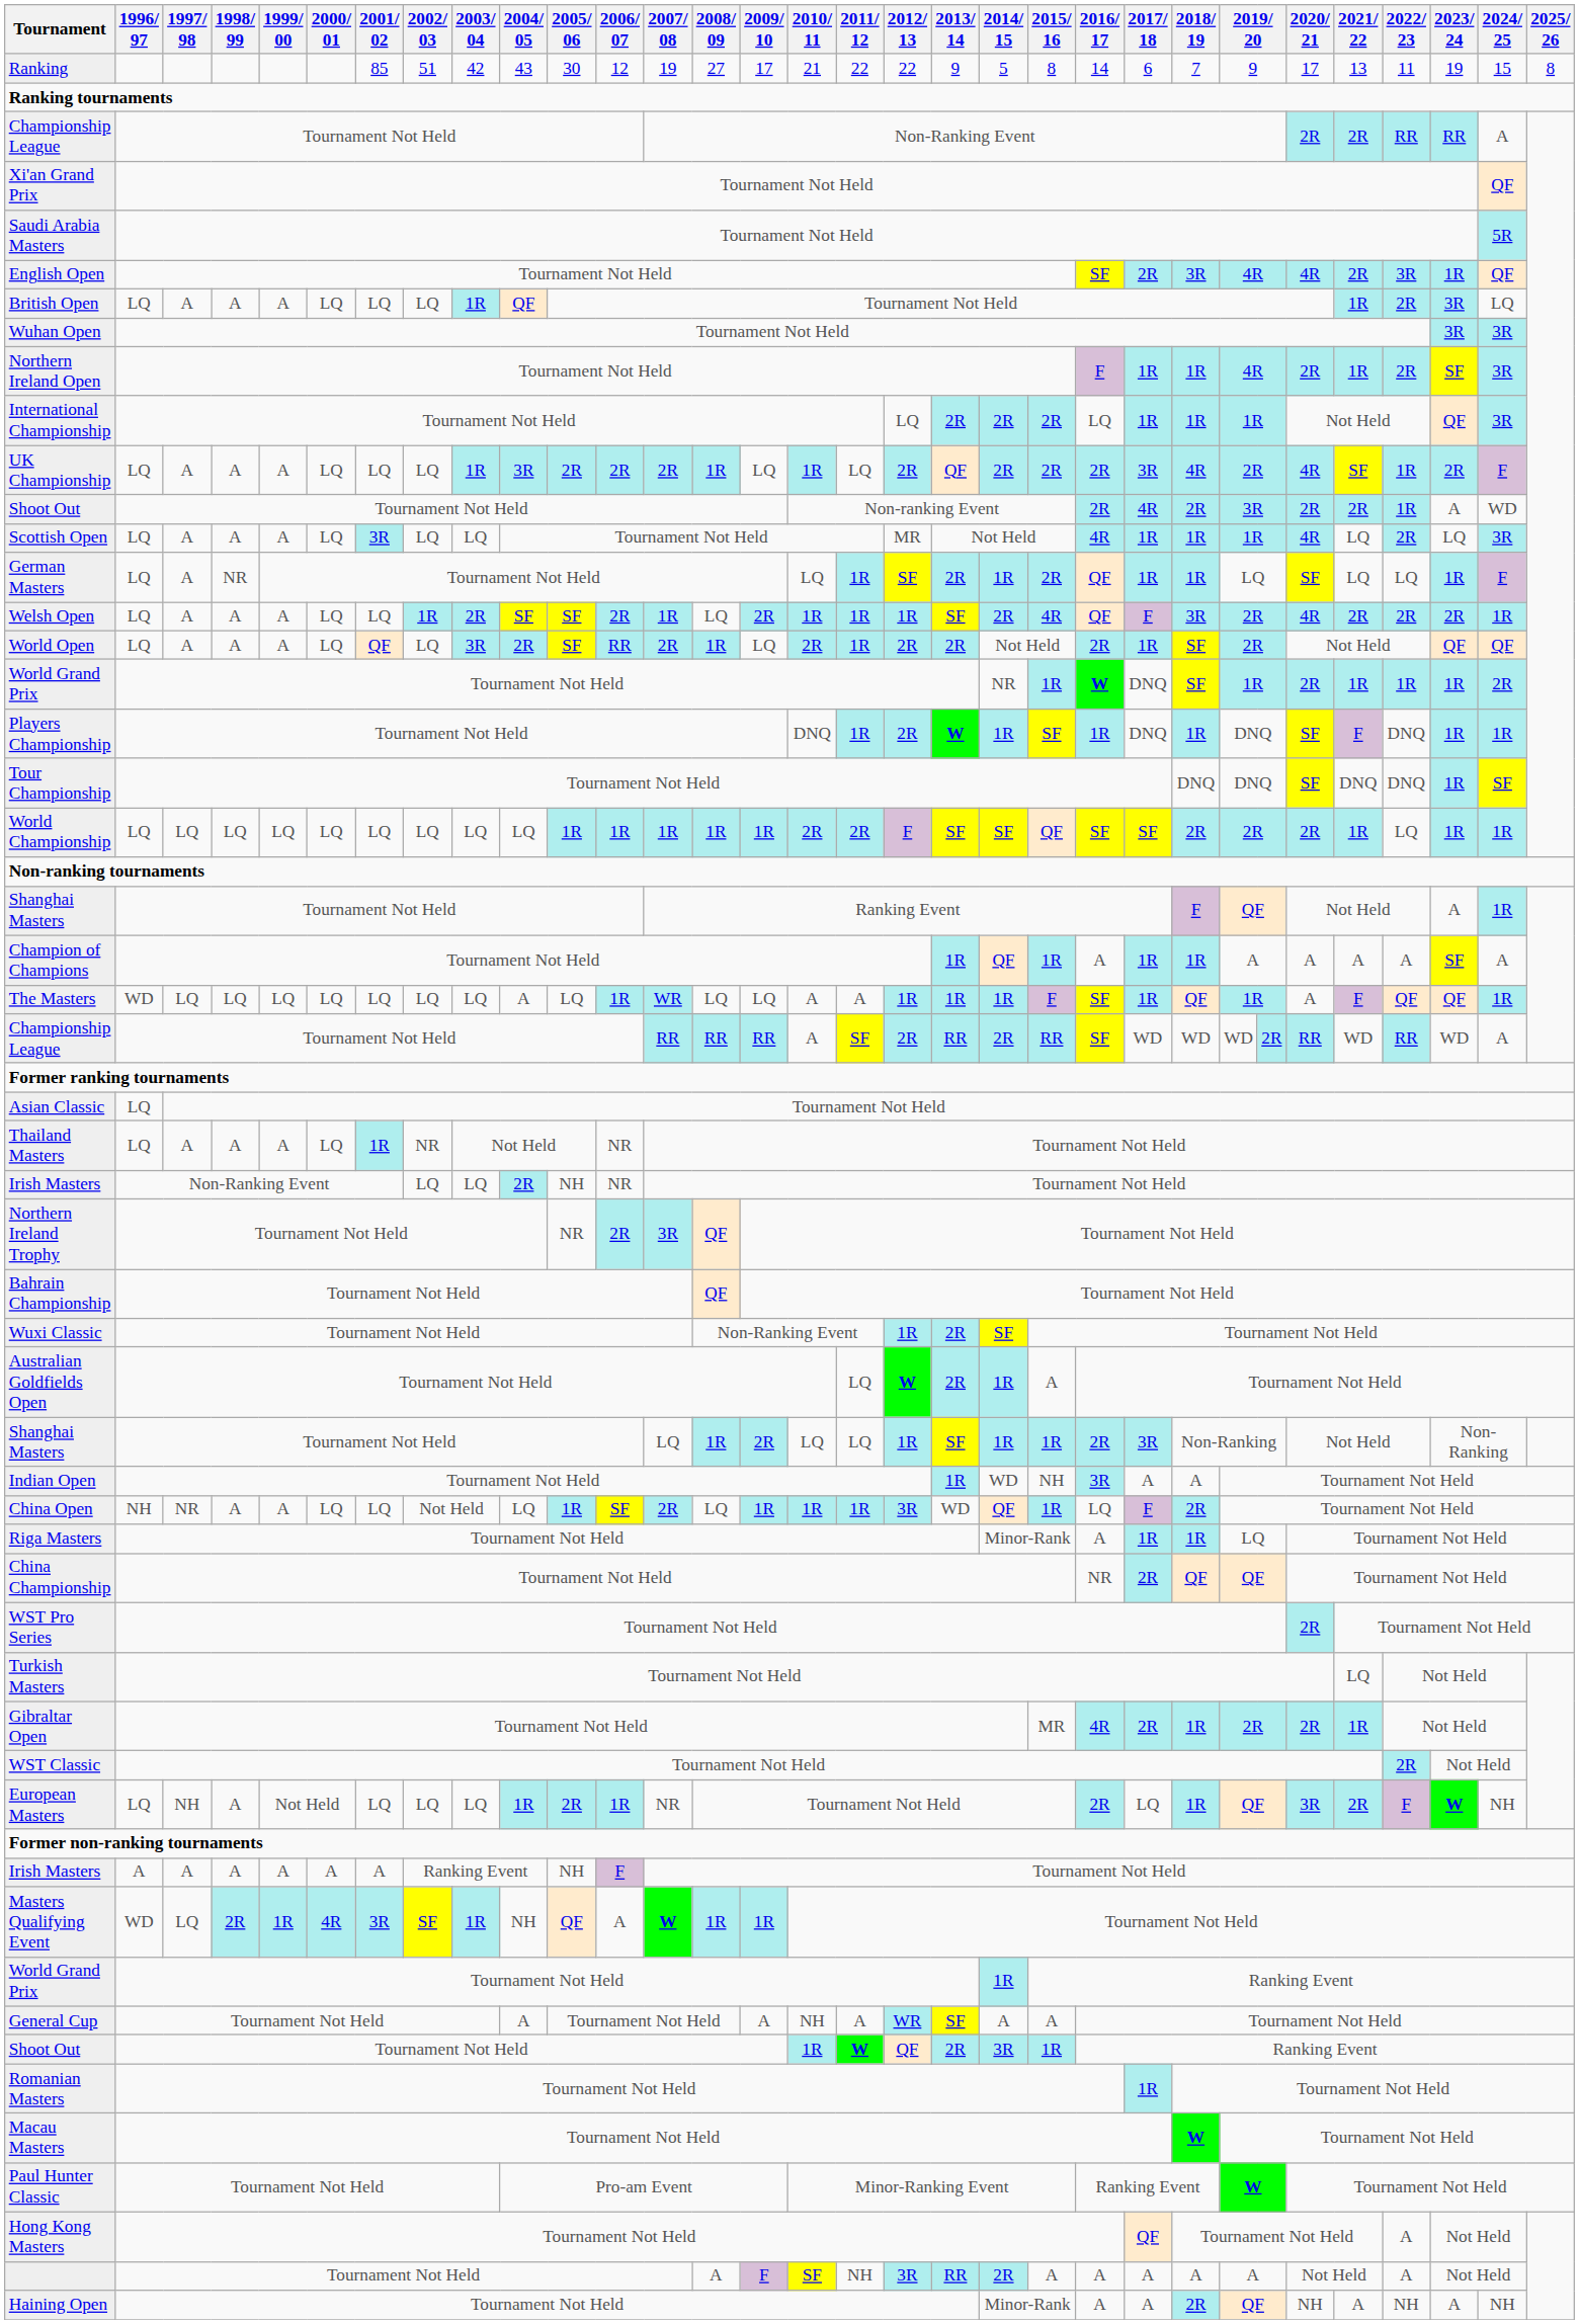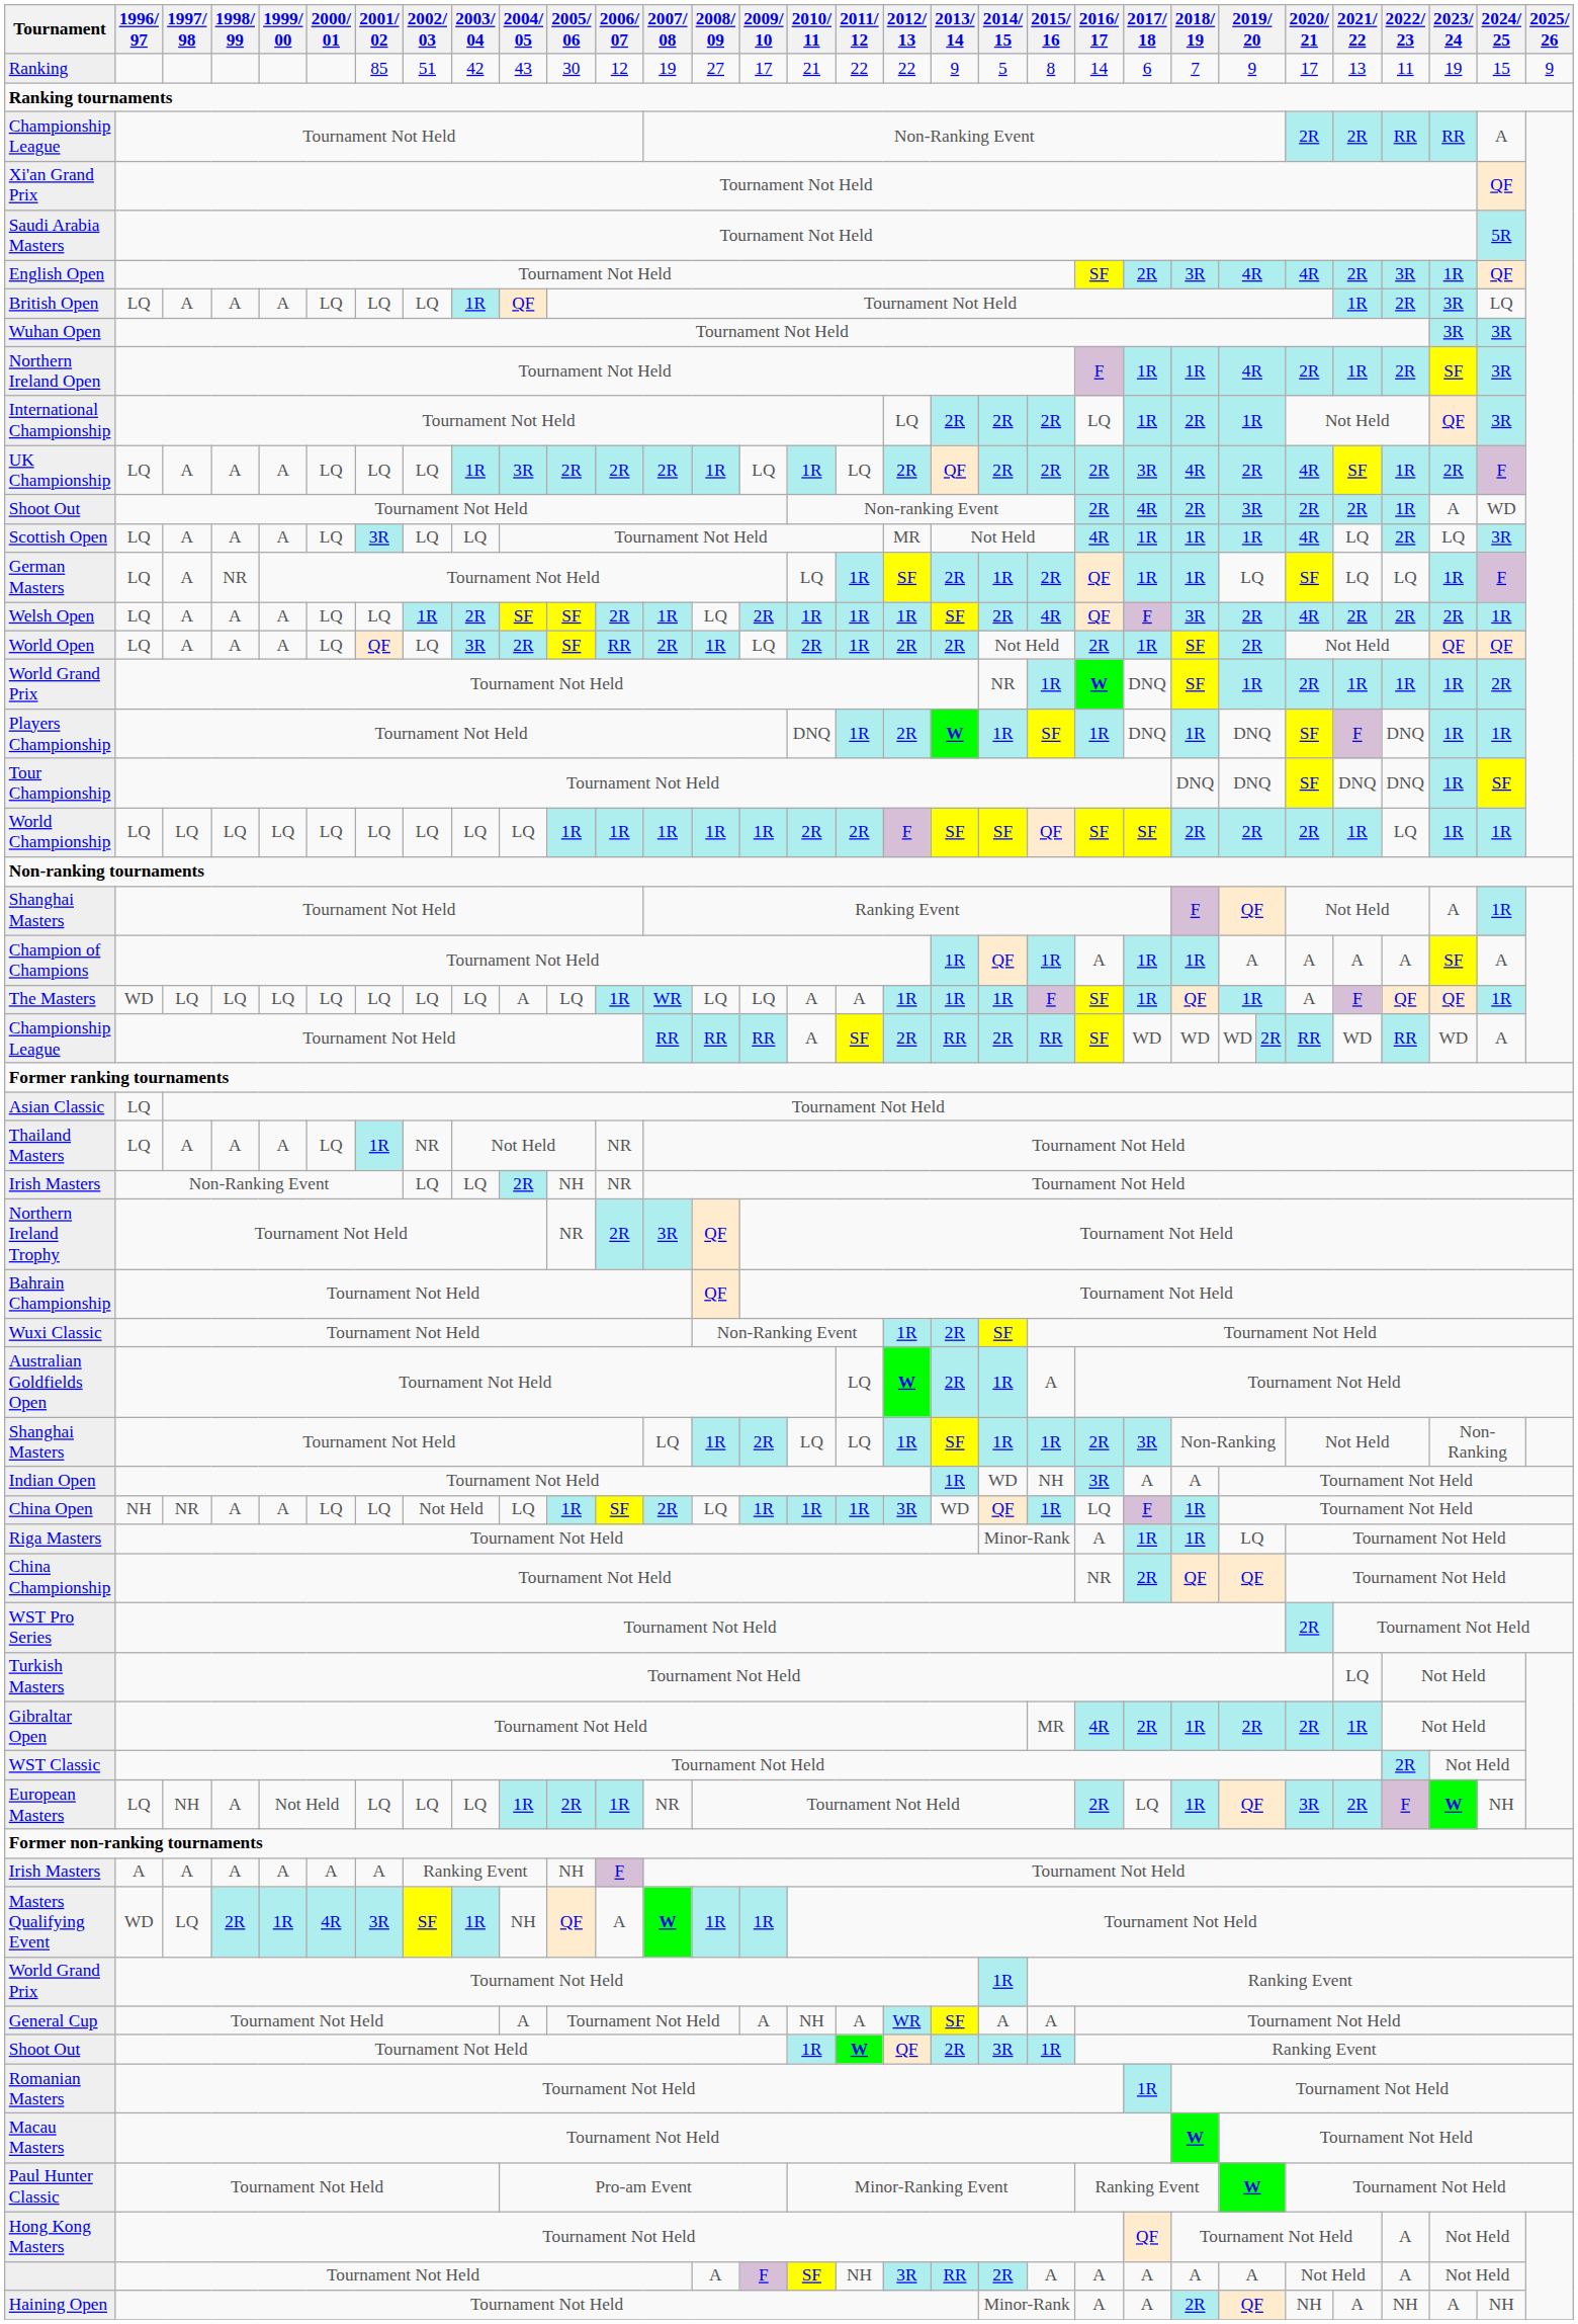Ranking | 2025/ 26: 8 -> 9
International Championship | 2018/ 19: 1R -> 2R
China Open | 2018/ 19: 2R -> 1R
